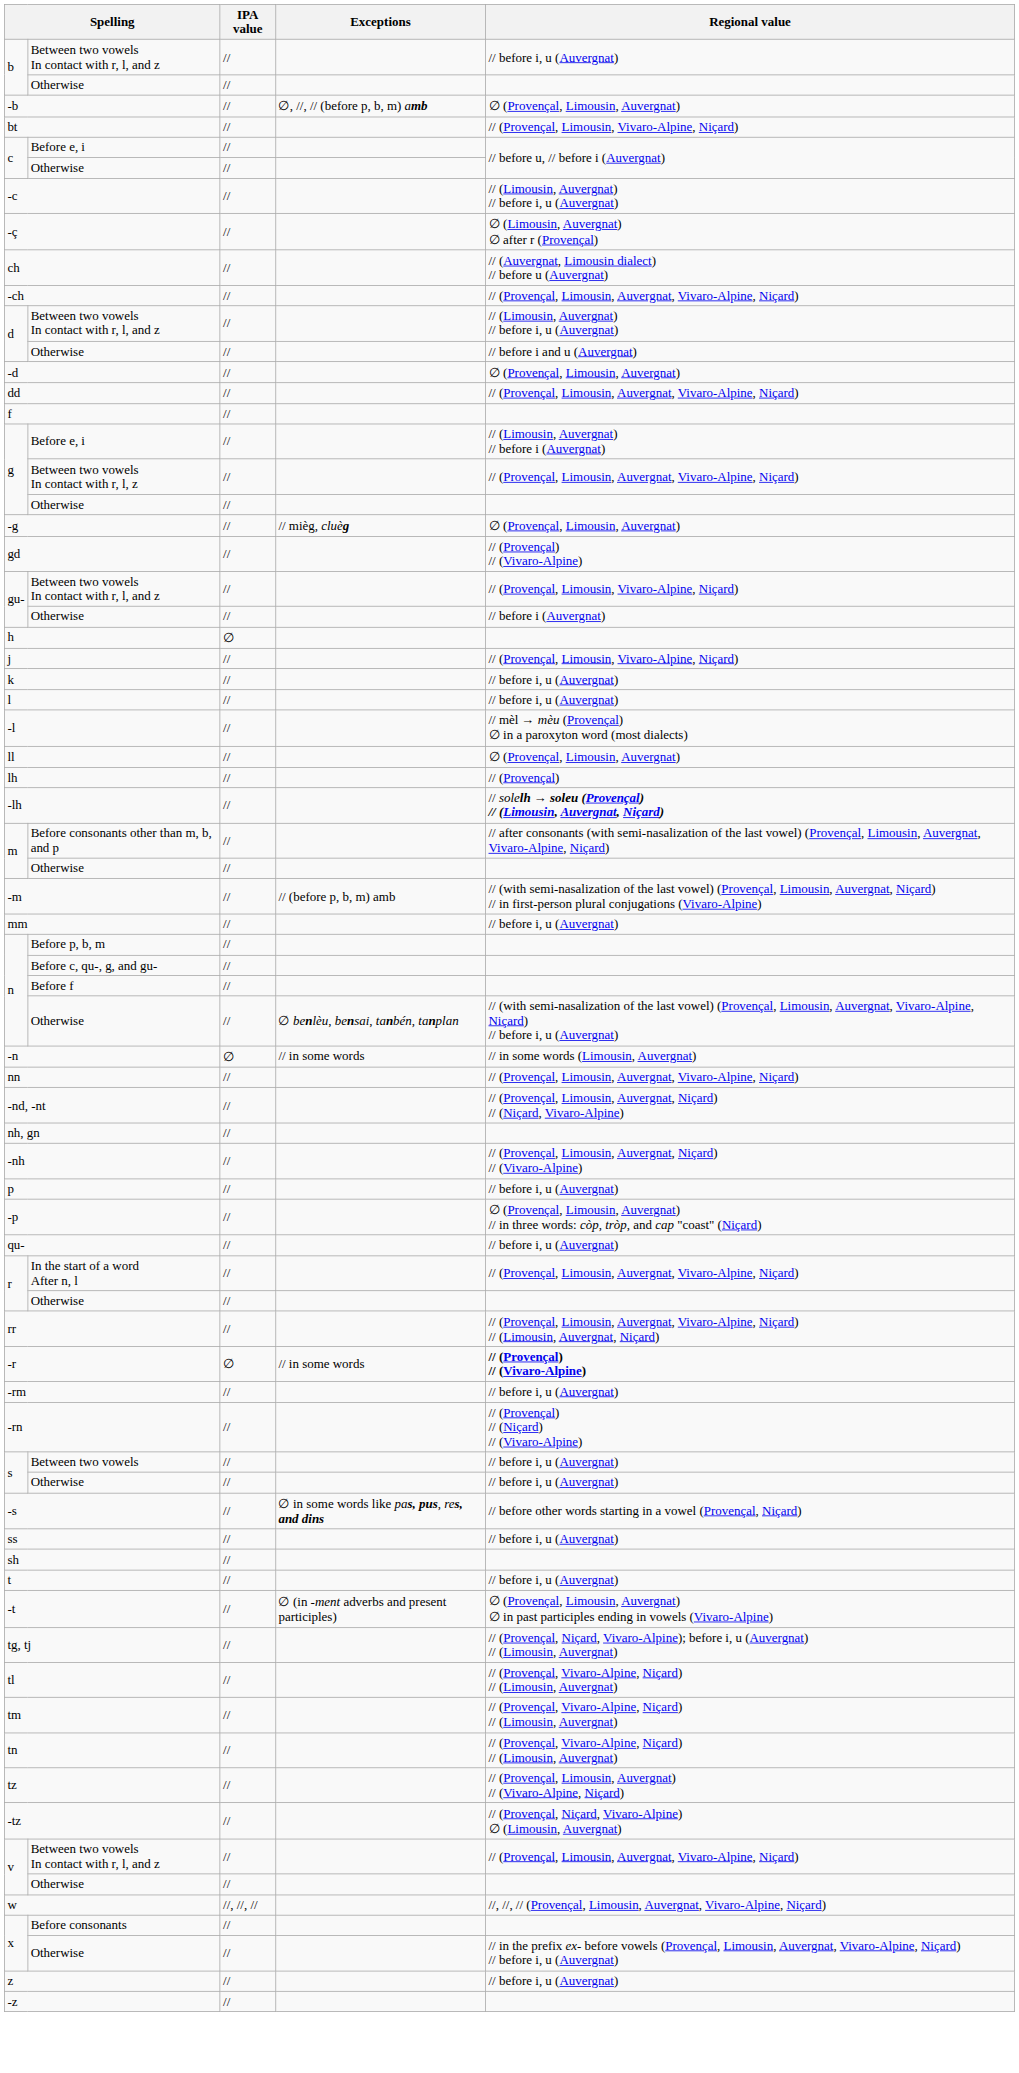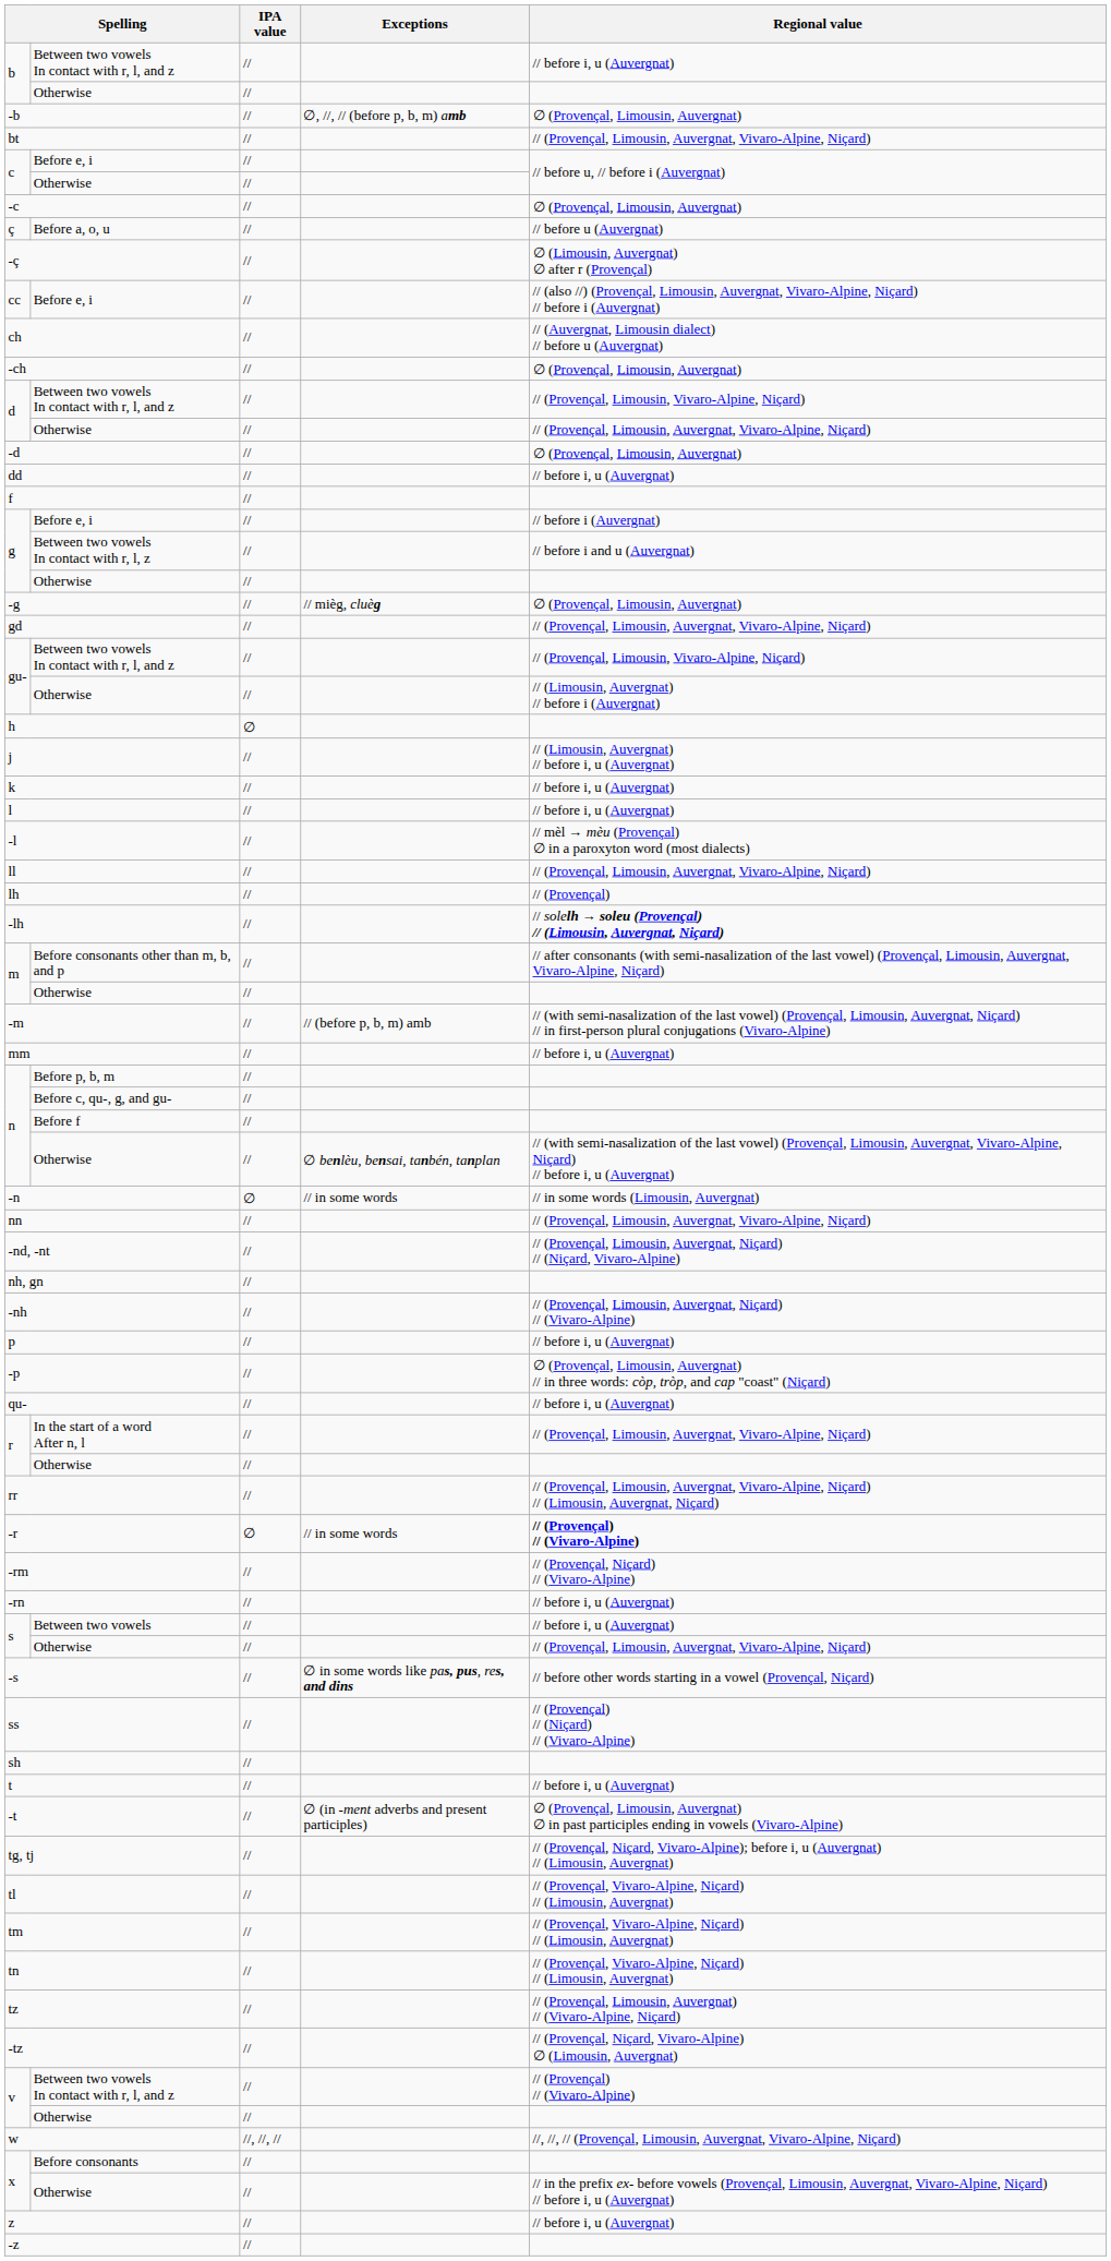bt | Regional value: // (Provençal, Limousin, Vivaro-Alpine, Niçard) -> // (Provençal, Limousin, Auvergnat, Vivaro-Alpine, Niçard)
-c | Regional value: // (Limousin, Auvergnat) // before i, u (Auvergnat) -> ∅ (Provençal, Limousin, Auvergnat)
+ row: ç | Before a, o, u | // | // before u (Auvergnat)
+ row: cc | Before e, i | // | // (also //) (Provençal, Limousin, Auvergnat, Vivaro-Alpine, Niçard) // before i (Auvergnat)
-ch | Regional value: // (Provençal, Limousin, Auvergnat, Vivaro-Alpine, Niçard) -> ∅ (Provençal, Limousin, Auvergnat)
d / Between two vowels In contact with r, l, and z | Regional value: // (Limousin, Auvergnat) // before i, u (Auvergnat) -> // (Provençal, Limousin, Vivaro-Alpine, Niçard)
d / Otherwise | Regional value: // before i and u (Auvergnat) -> // (Provençal, Limousin, Auvergnat, Vivaro-Alpine, Niçard)
dd | Regional value: // (Provençal, Limousin, Auvergnat, Vivaro-Alpine, Niçard) -> // before i, u (Auvergnat)
g / Before e, i | Regional value: // (Limousin, Auvergnat) // before i (Auvergnat) -> // before i (Auvergnat)
g / Between two vowels In contact with r, l, z | Regional value: // (Provençal, Limousin, Auvergnat, Vivaro-Alpine, Niçard) -> // before i and u (Auvergnat)
gd | Regional value: // (Provençal) // (Vivaro-Alpine) -> // (Provençal, Limousin, Auvergnat, Vivaro-Alpine, Niçard)
gu- / Otherwise | Regional value: // before i (Auvergnat) -> // (Limousin, Auvergnat) // before i (Auvergnat)
j | Regional value: // (Provençal, Limousin, Vivaro-Alpine, Niçard) -> // (Limousin, Auvergnat) // before i, u (Auvergnat)
ll | Regional value: ∅ (Provençal, Limousin, Auvergnat) -> // (Provençal, Limousin, Auvergnat, Vivaro-Alpine, Niçard)
-rm | Regional value: // before i, u (Auvergnat) -> // (Provençal, Niçard) // (Vivaro-Alpine)
-rn | Regional value: // (Provençal) // (Niçard) // (Vivaro-Alpine) -> // before i, u (Auvergnat)
s / Otherwise | Regional value: // before i, u (Auvergnat) -> // (Provençal, Limousin, Auvergnat, Vivaro-Alpine, Niçard)
ss | Regional value: // before i, u (Auvergnat) -> // (Provençal) // (Niçard) // (Vivaro-Alpine)
v / Between two vowels In contact with r, l, and z | Regional value: // (Provençal, Limousin, Auvergnat, Vivaro-Alpine, Niçard) -> // (Provençal) // (Vivaro-Alpine)
